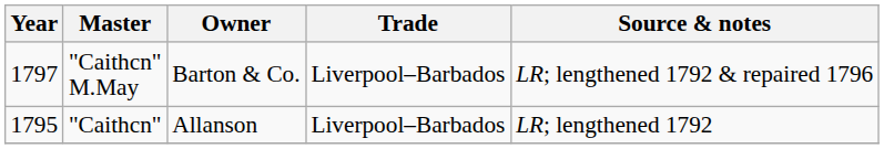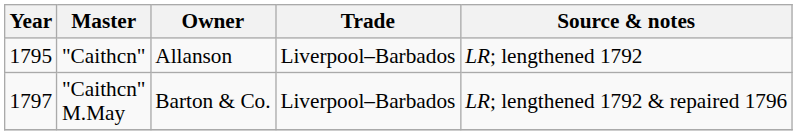rows swapped: "Caithcn" <-> "Caithcn" M.May
